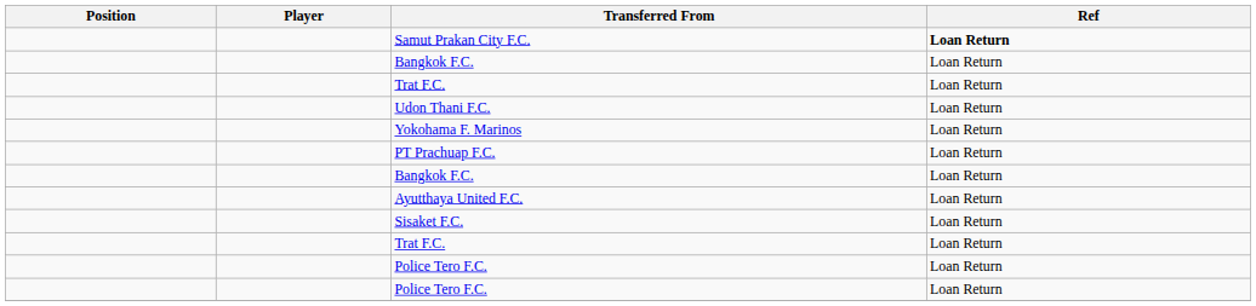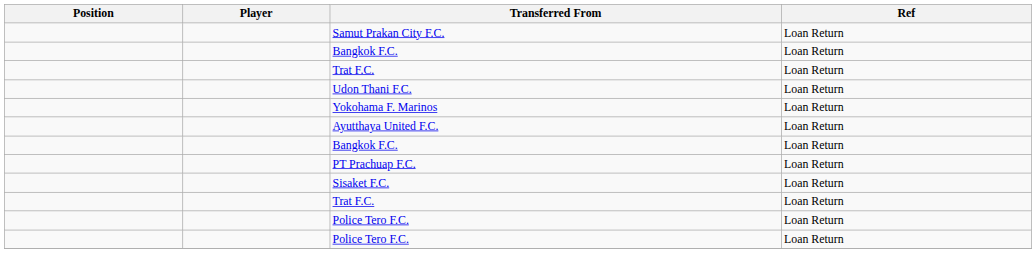Samut Prakan City F.C. | Ref: bold -> normal
rows swapped: PT Prachuap F.C. <-> Ayutthaya United F.C.
